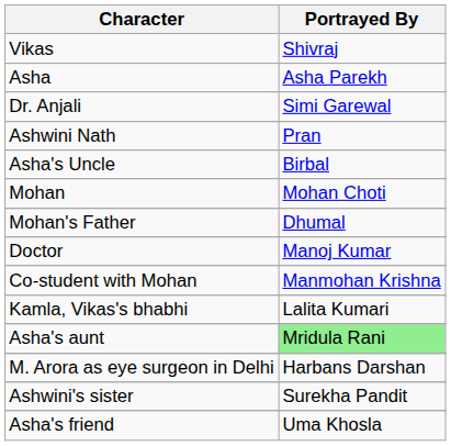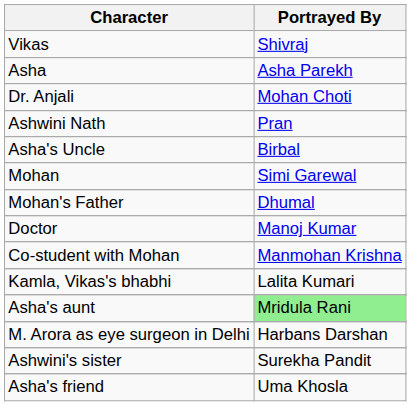Dr. Anjali | column 2: Simi Garewal -> Mohan Choti
Mohan | column 2: Mohan Choti -> Simi Garewal
